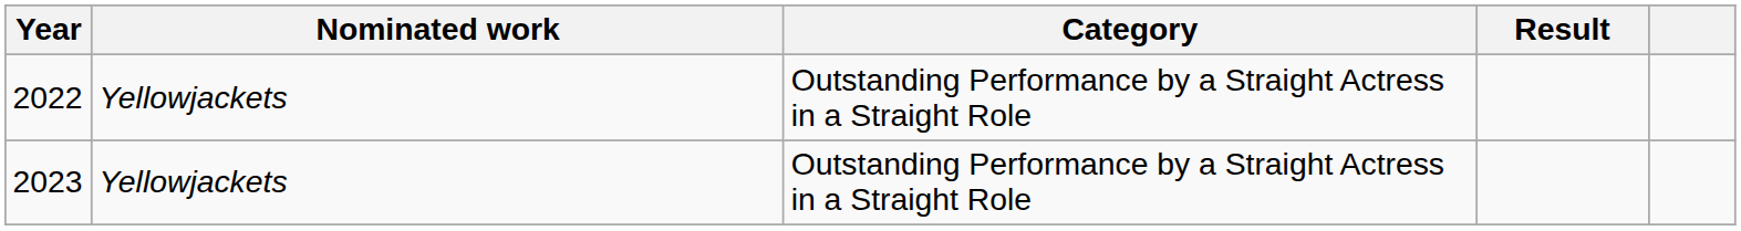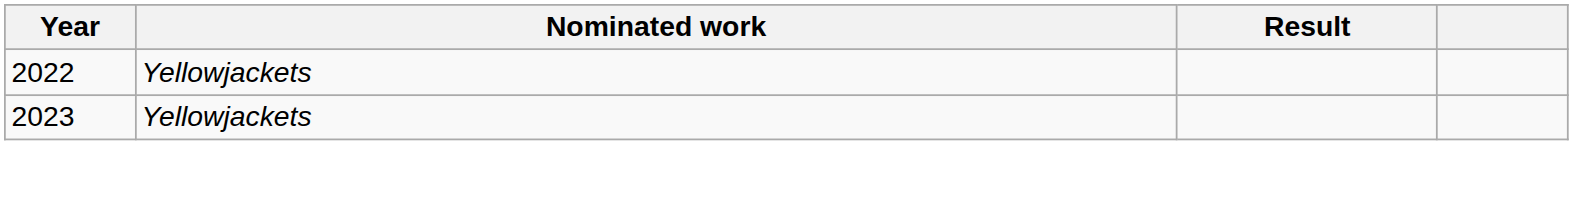- column: Category | Outstanding Performance by a Straight Actress in a Straight Role | Outstanding Performance by a Straight Actress in a Straight Role
